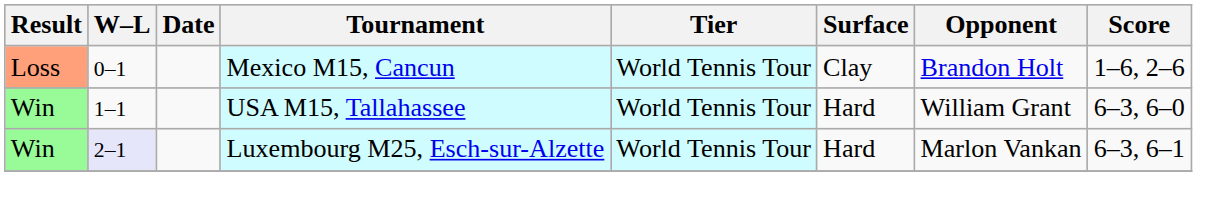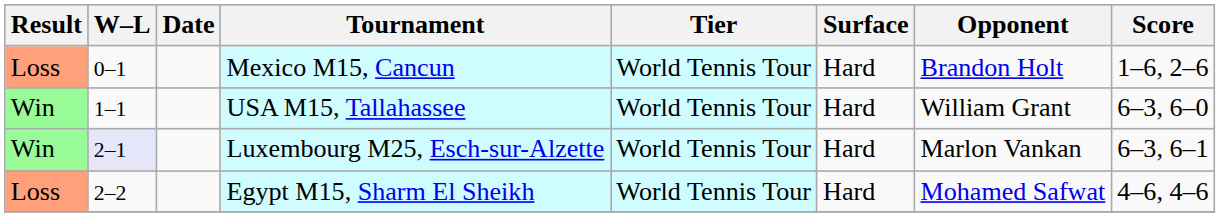Mexico M15, Cancun | Surface: Clay -> Hard
+ row: Loss | 2–2 | Egypt M15, Sharm El Sheikh | World Tennis Tour | Hard | Mohamed Safwat | 4–6, 4–6
